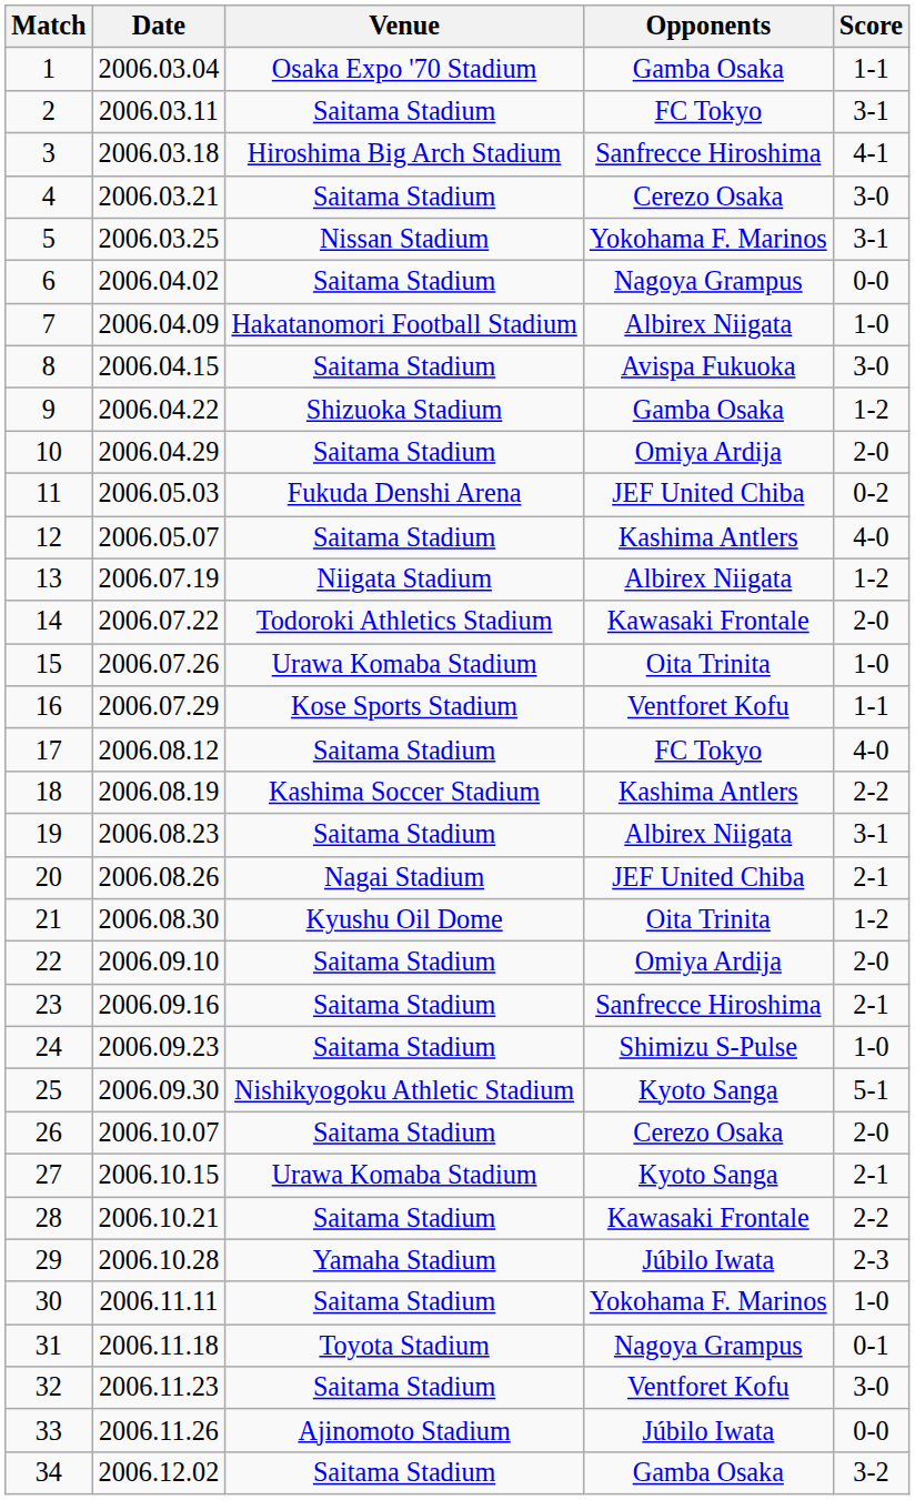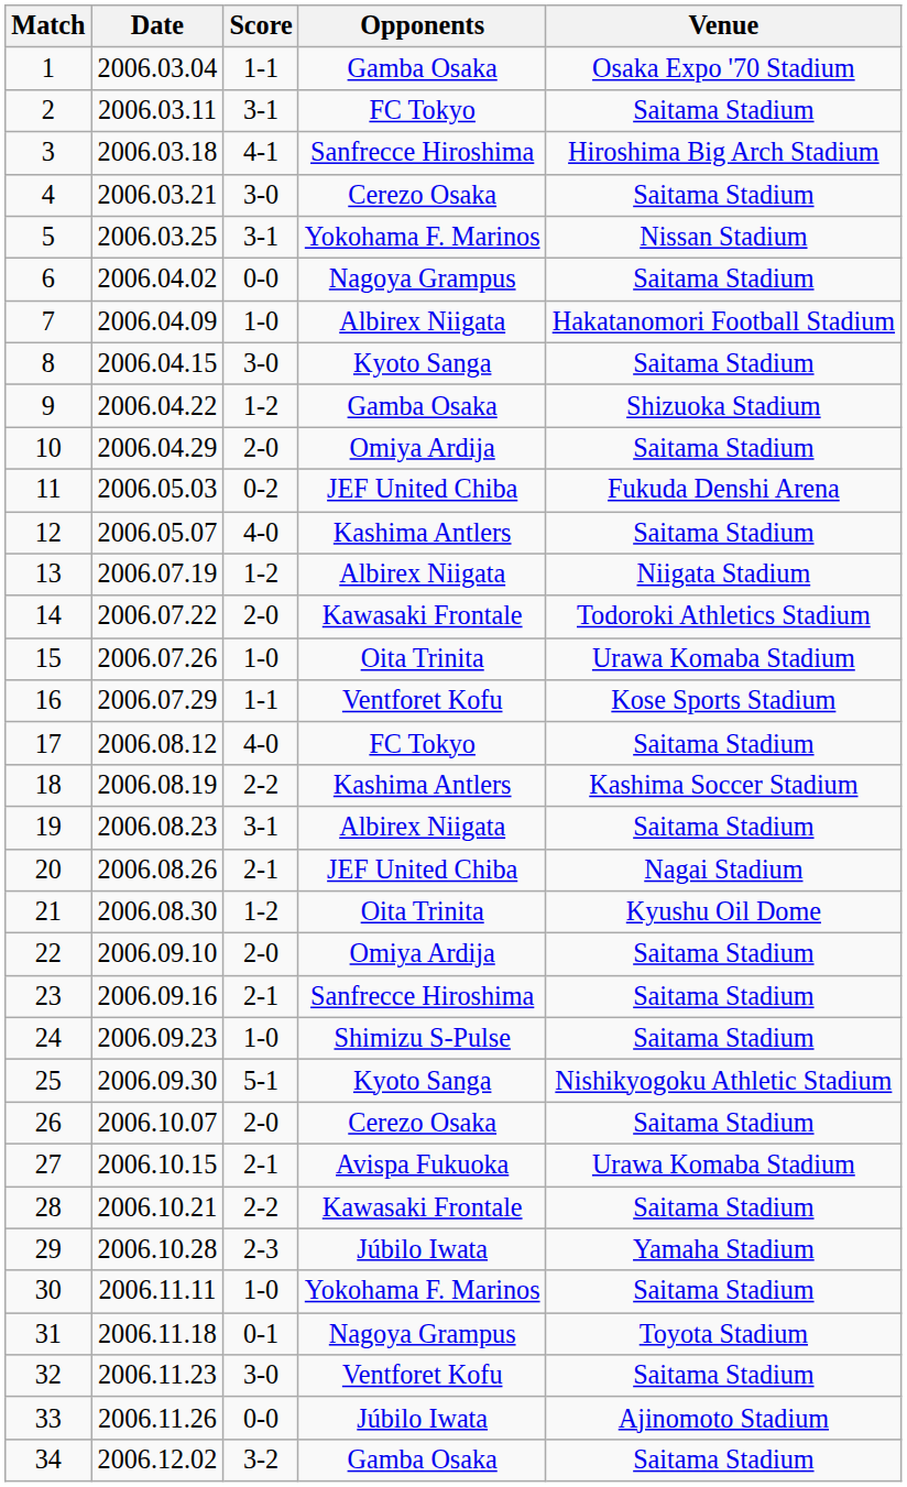columns swapped: Venue <-> Score
8 | Opponents: Avispa Fukuoka -> Kyoto Sanga
27 | Opponents: Kyoto Sanga -> Avispa Fukuoka
